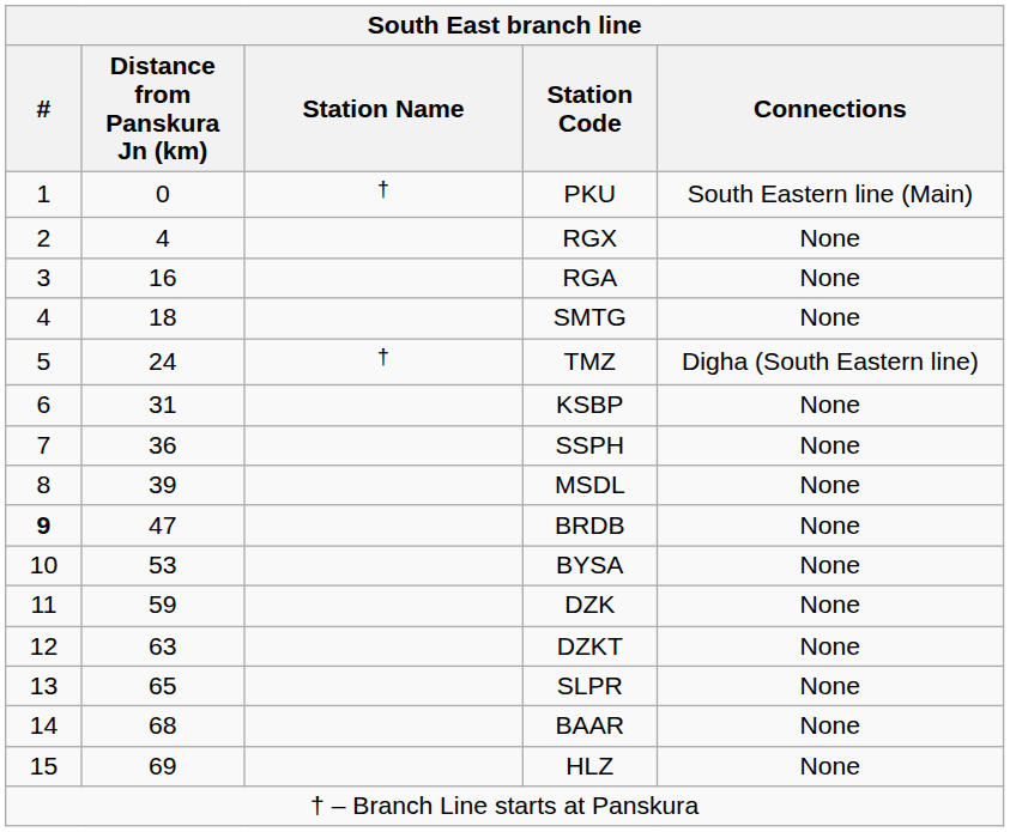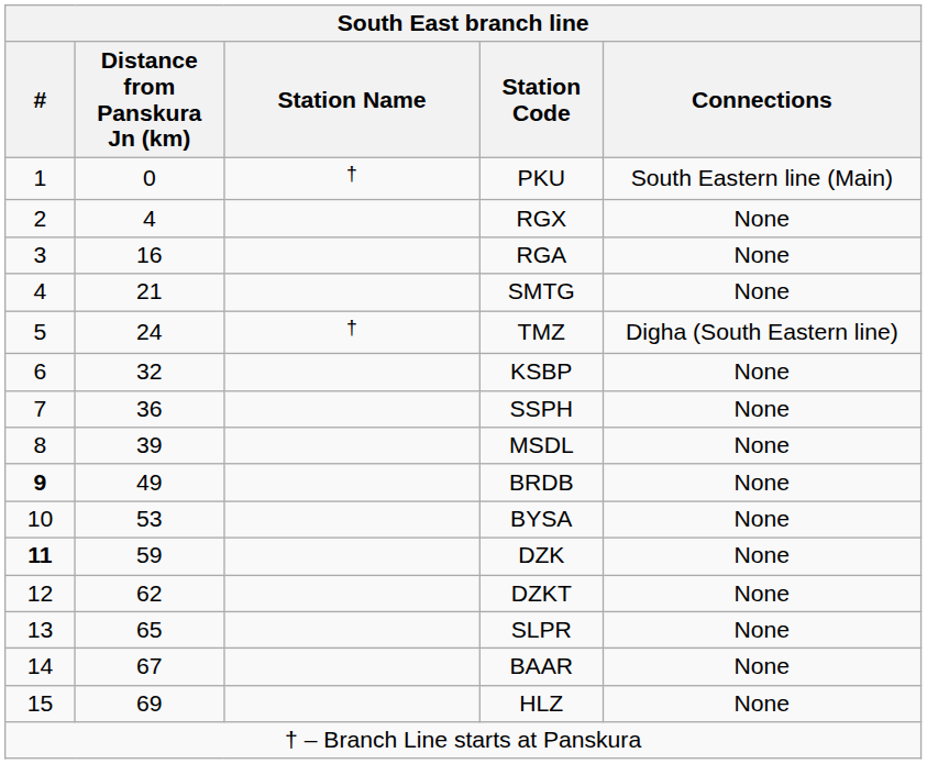SMTG | Distance from Panskura Jn (km): 18 -> 21
KSBP | Distance from Panskura Jn (km): 31 -> 32
BRDB | Distance from Panskura Jn (km): 47 -> 49
DZK | #: normal -> bold
DZKT | Distance from Panskura Jn (km): 63 -> 62
BAAR | Distance from Panskura Jn (km): 68 -> 67
